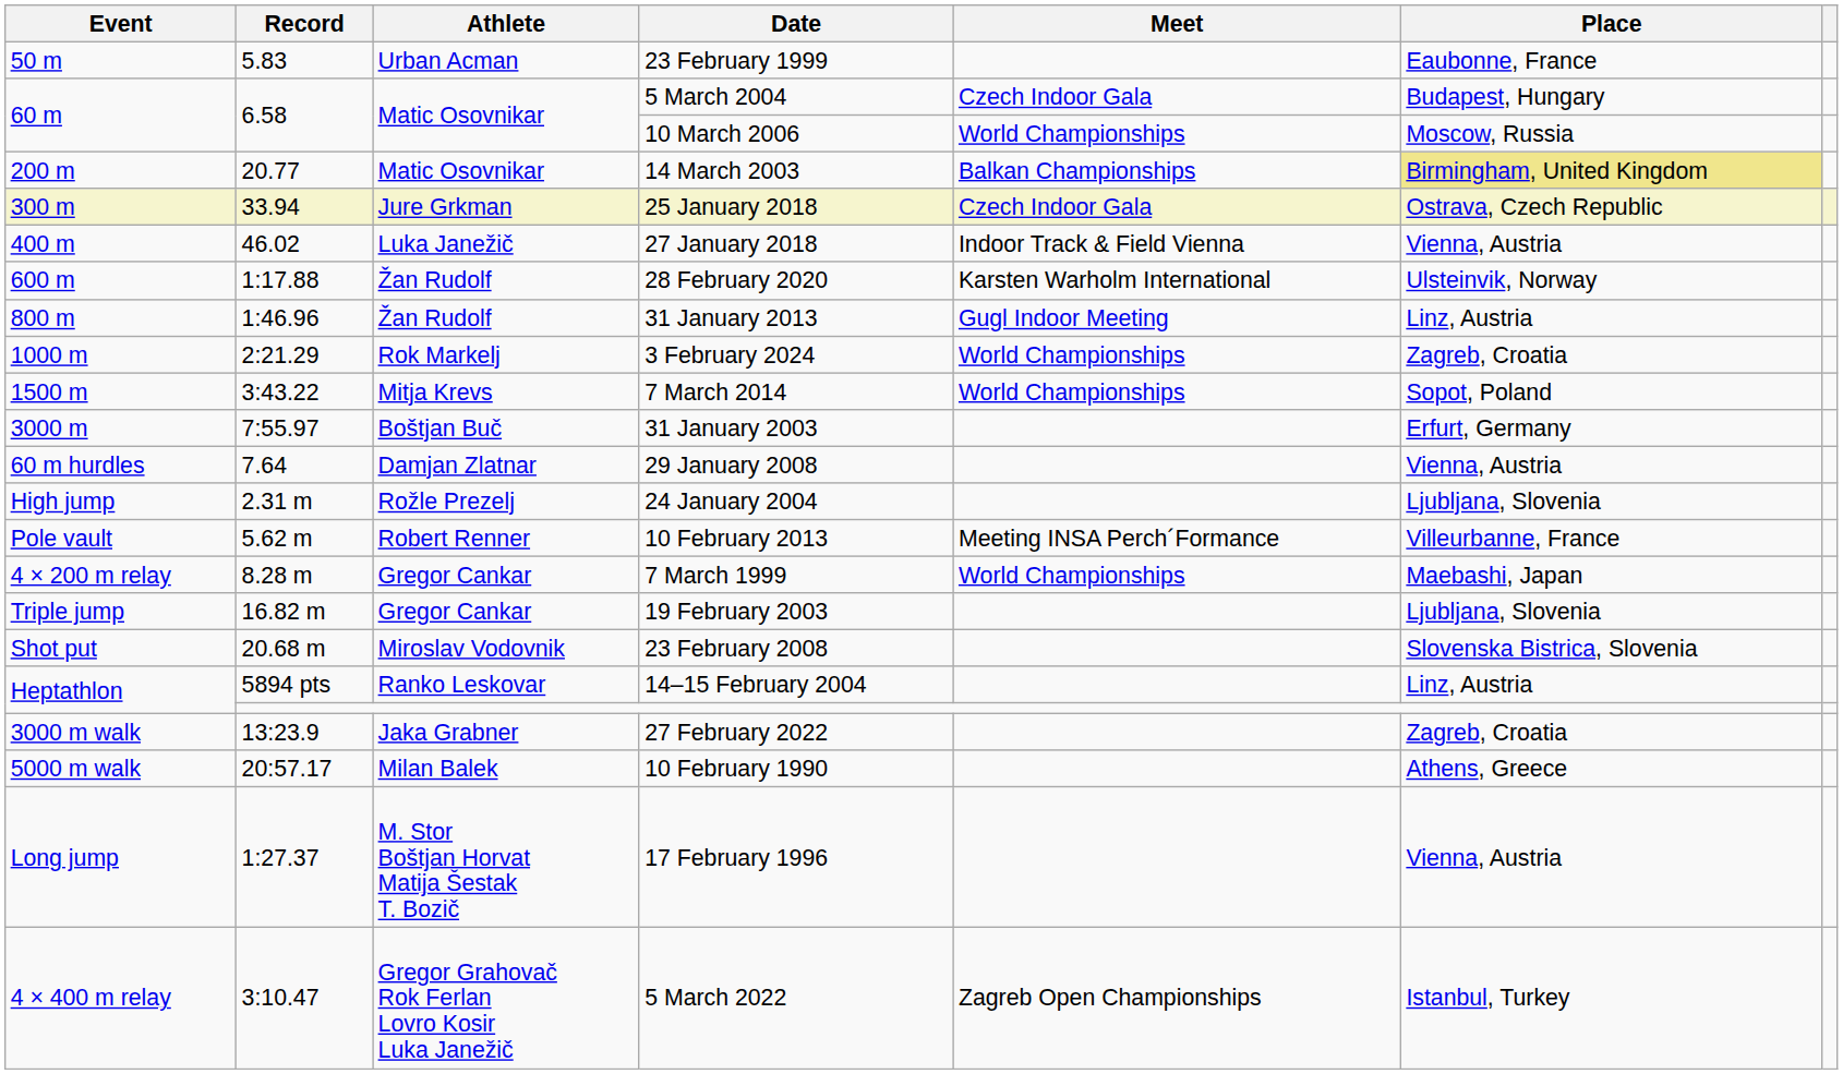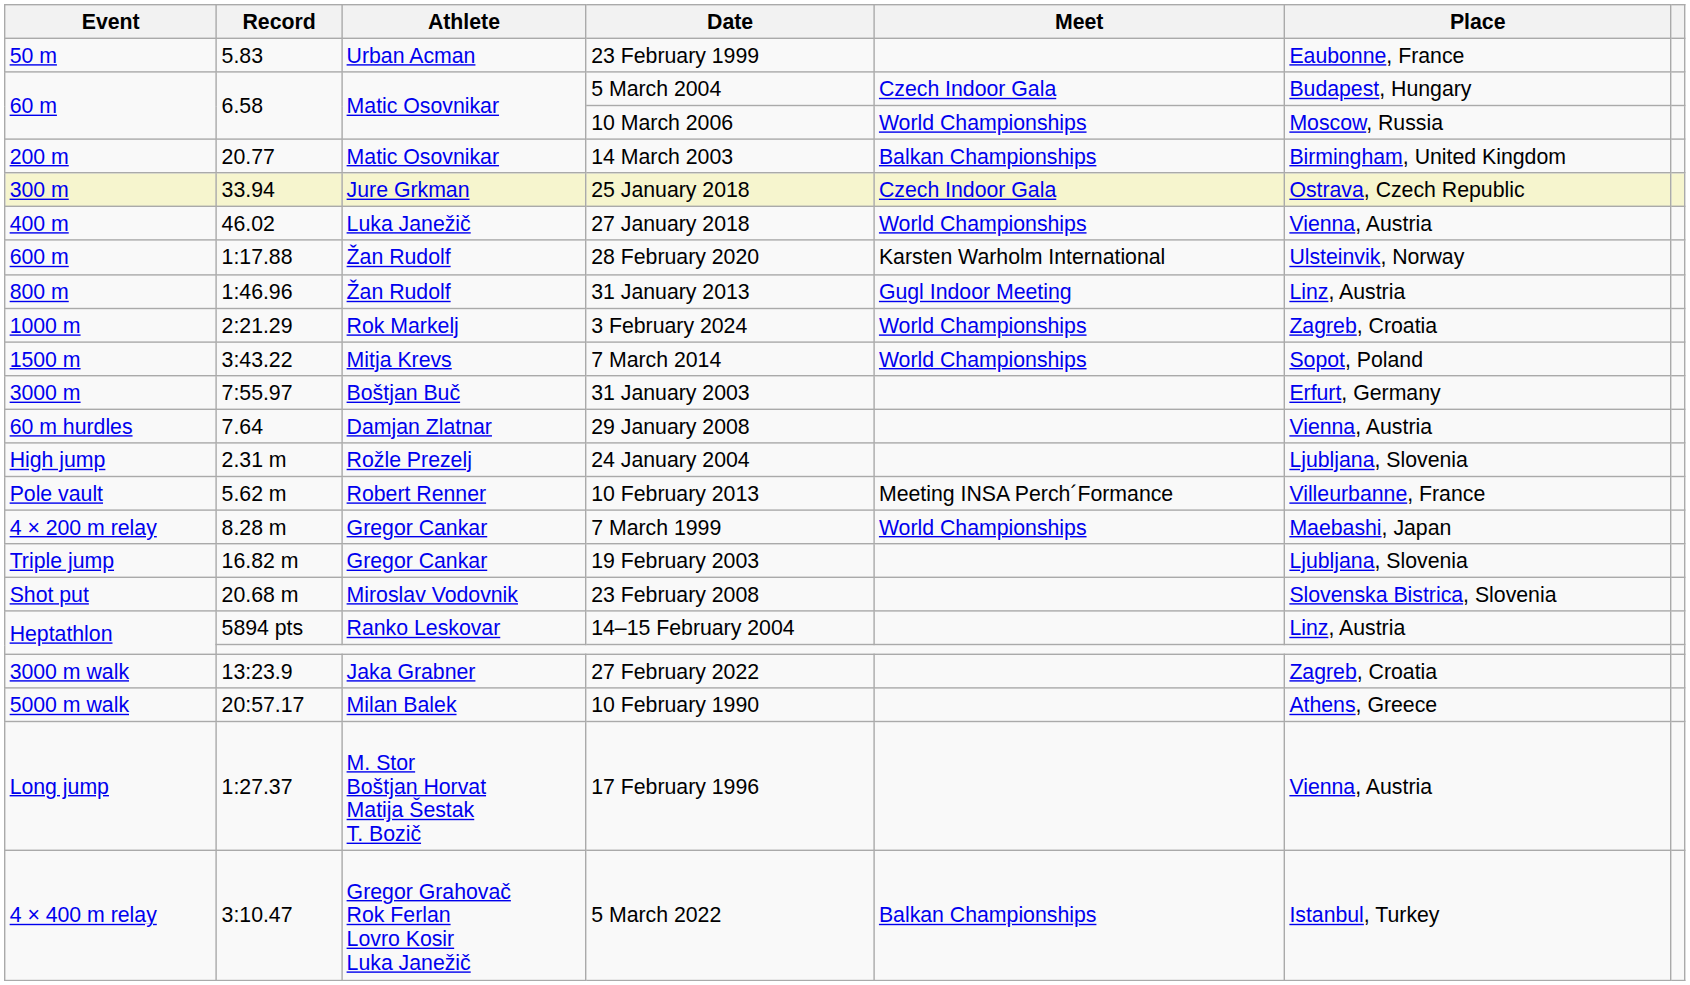14 March 2003 | Place: khaki background -> no background
27 January 2018 | Meet: Indoor Track & Field Vienna -> World Championships
5 March 2022 | Meet: Zagreb Open Championships -> Balkan Championships
